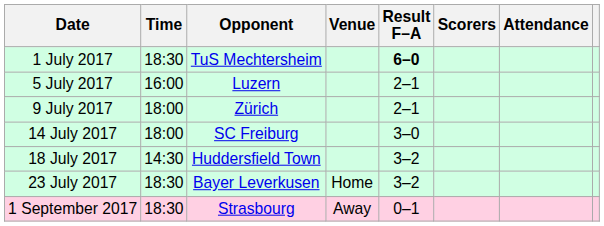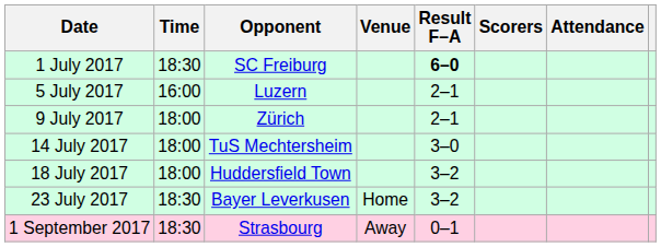1 July 2017 | Opponent: TuS Mechtersheim -> SC Freiburg
14 July 2017 | Opponent: SC Freiburg -> TuS Mechtersheim
18 July 2017 | Time: 14:30 -> 18:00
